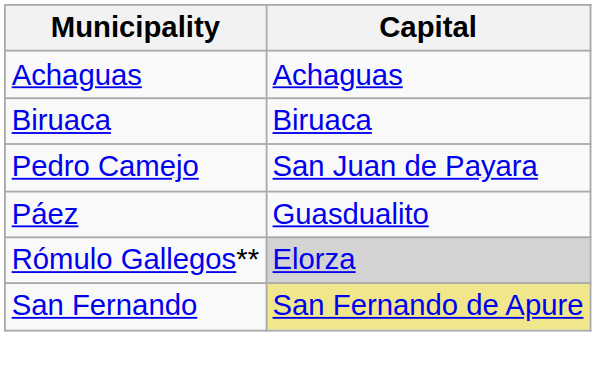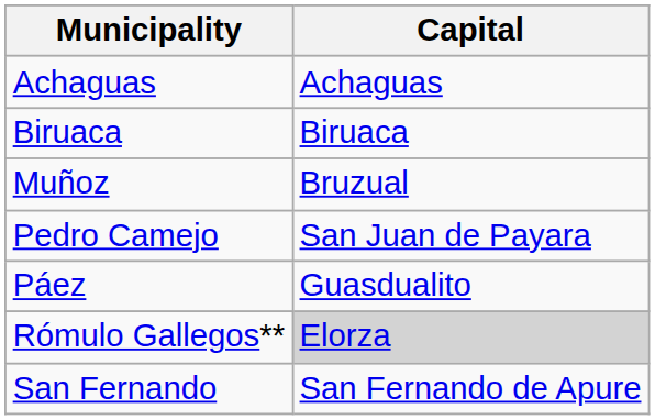+ row: Muñoz | Bruzual
San Fernando | Capital: khaki background -> no background
